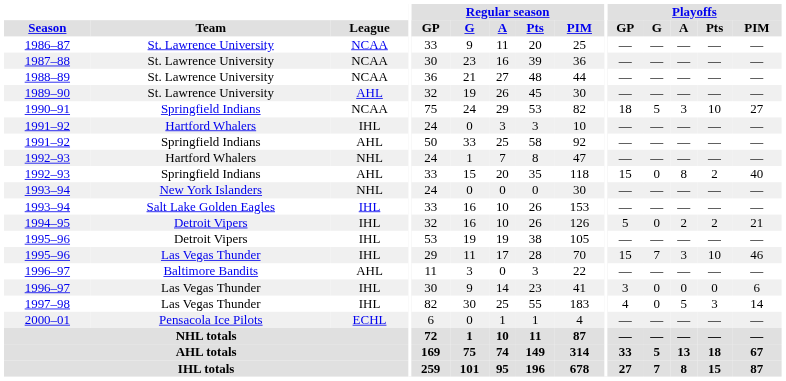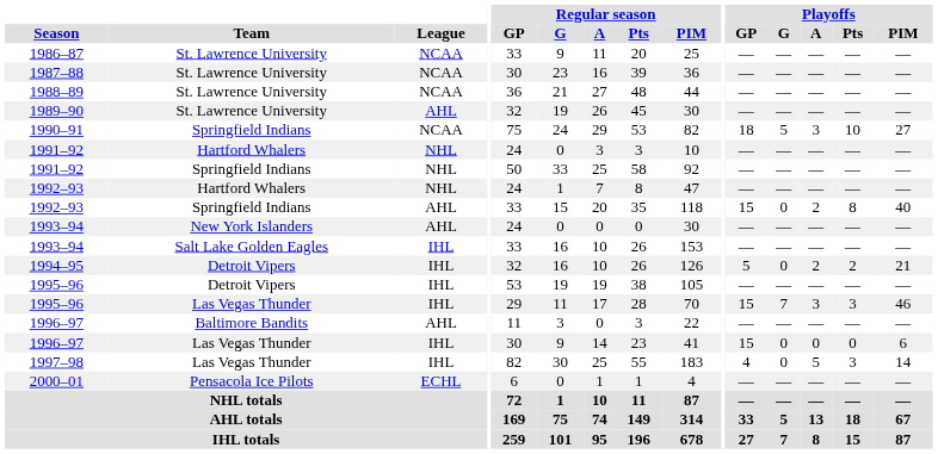1991–92 / Hartford Whalers | League: IHL -> NHL
1991–92 / Springfield Indians | League: AHL -> NHL
1992–93 / Springfield Indians | Playoffs / A: 8 -> 2
1992–93 / Springfield Indians | Playoffs / Pts: 2 -> 8
1993–94 / New York Islanders | League: NHL -> AHL
1995–96 / Las Vegas Thunder | Playoffs / Pts: 10 -> 3
1996–97 / Las Vegas Thunder | Playoffs / GP: 3 -> 15
